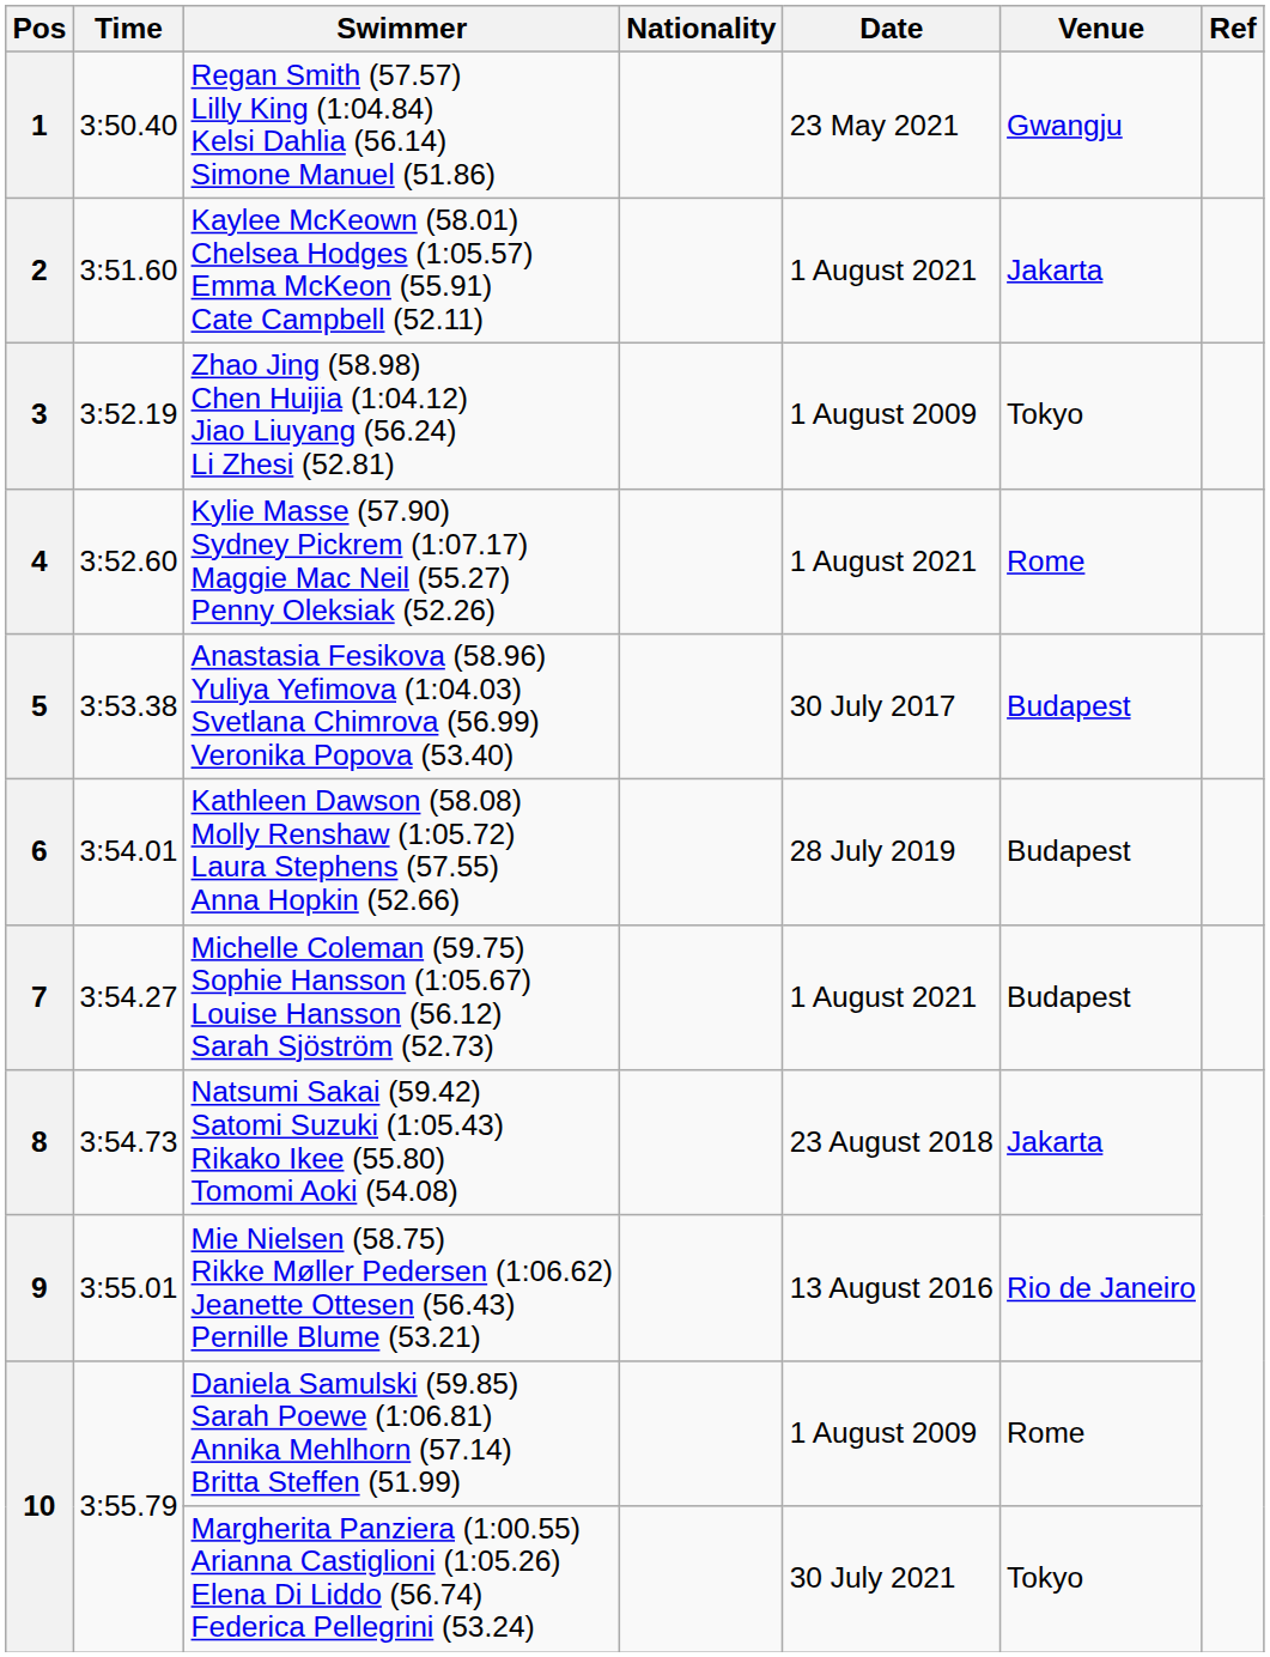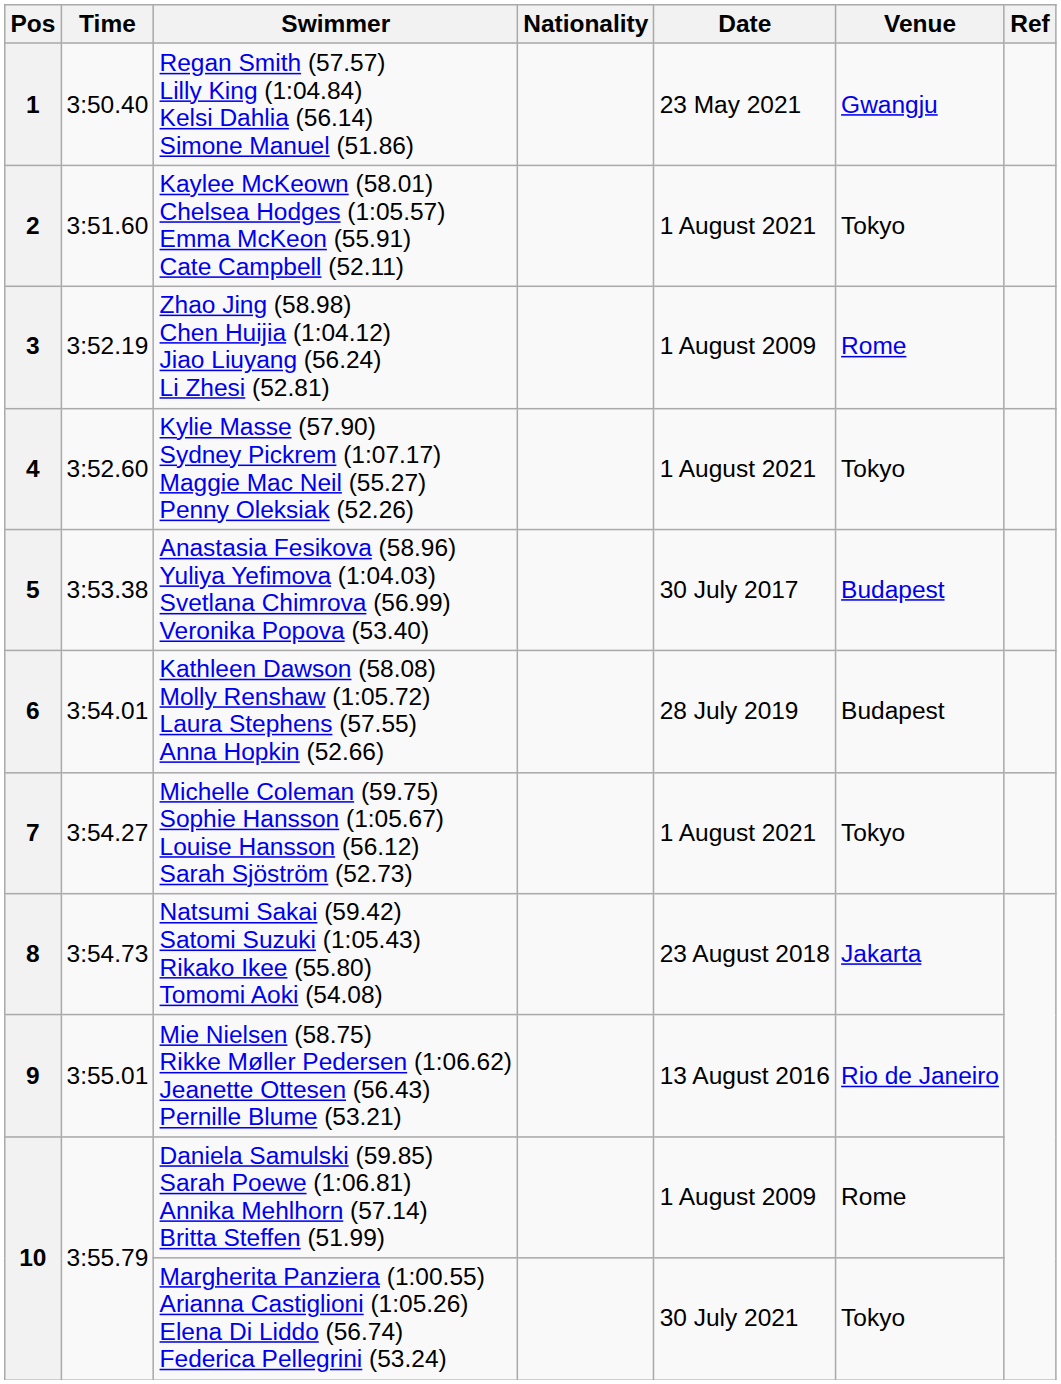2 | Venue: Jakarta -> Tokyo
3 | Venue: Tokyo -> Rome
4 | Venue: Rome -> Tokyo
7 | Venue: Budapest -> Tokyo
